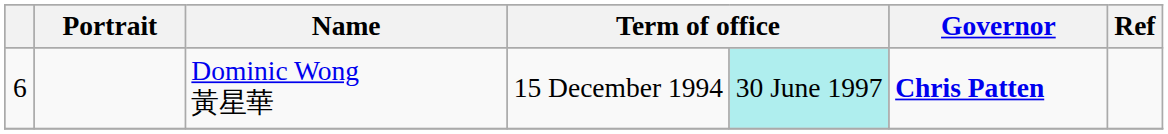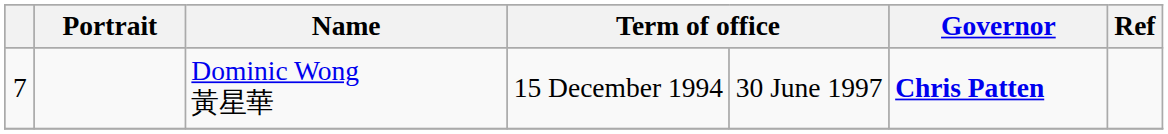Dominic Wong 黃星華 | column 1: 6 -> 7
Dominic Wong 黃星華 | column 5: paleturquoise background -> no background
